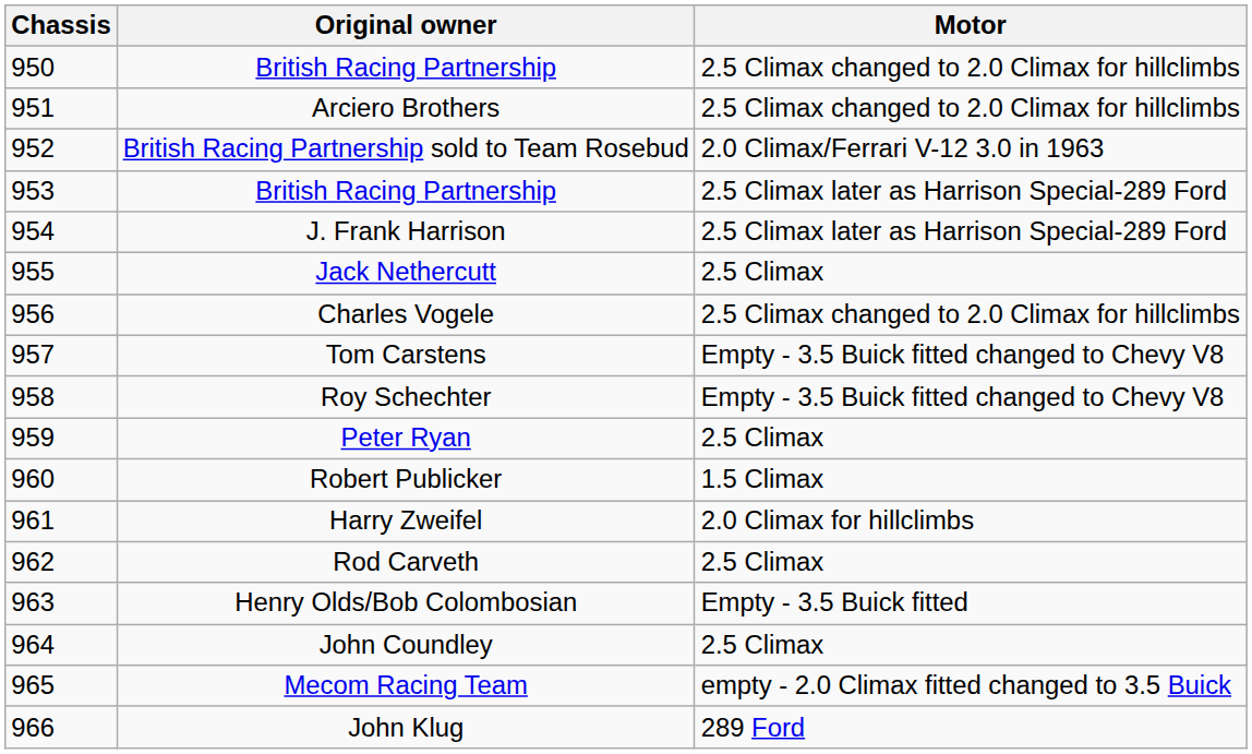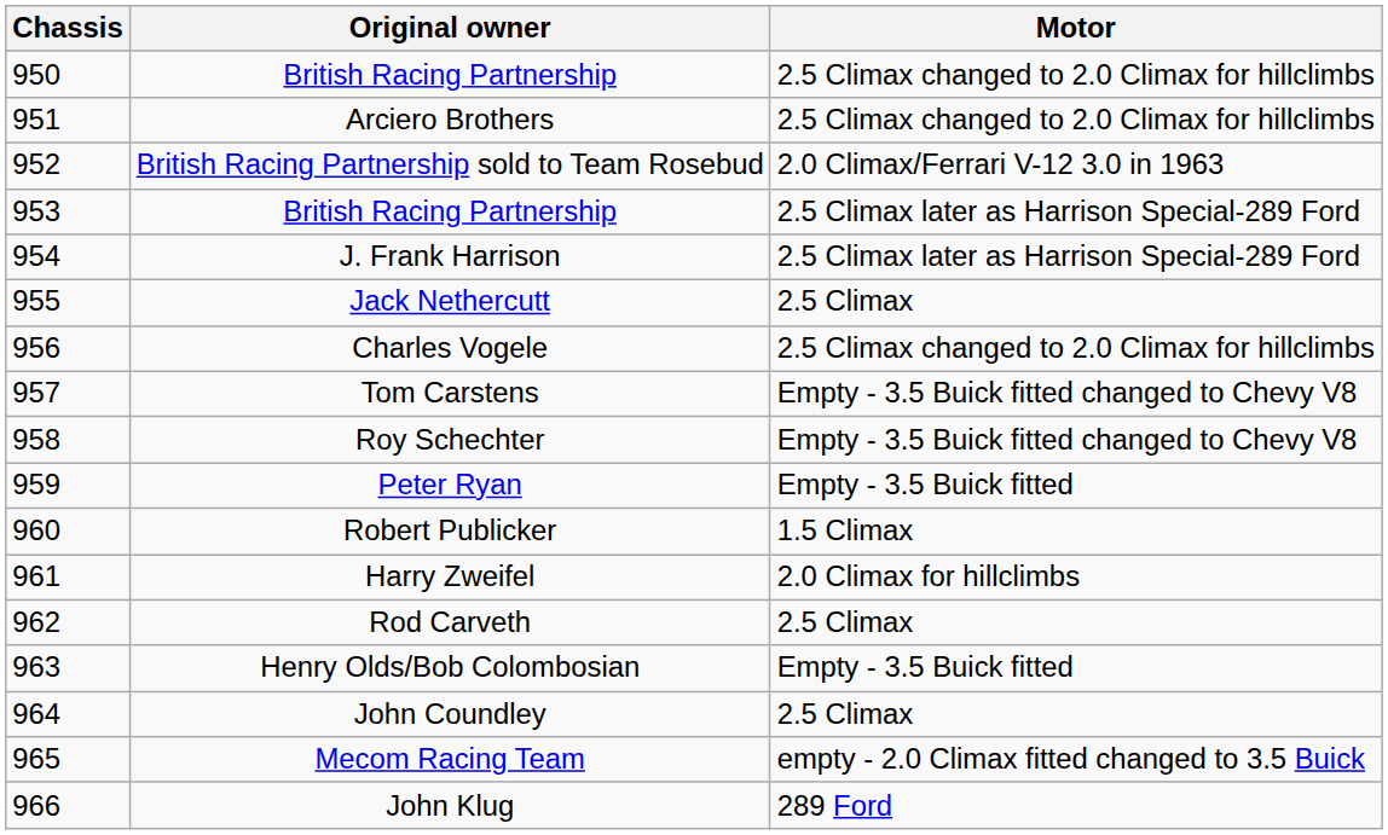Peter Ryan | Motor: 2.5 Climax -> Empty - 3.5 Buick fitted
